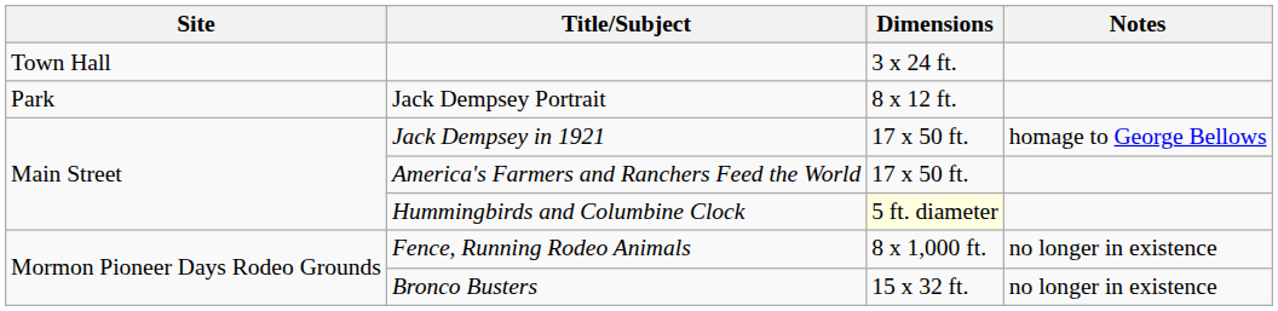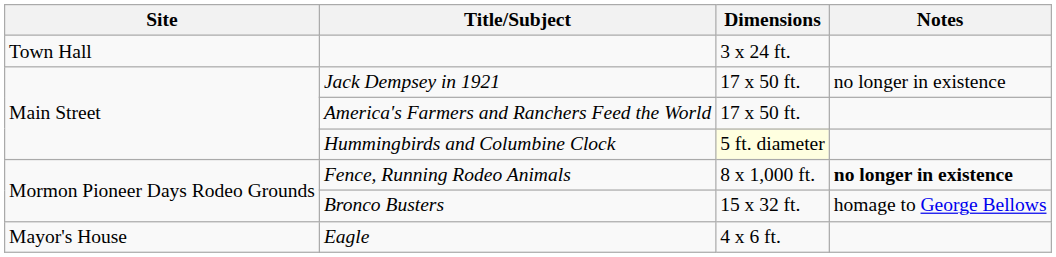- row: Park | Jack Dempsey Portrait | 8 x 12 ft.
Jack Dempsey in 1921 | Notes: homage to George Bellows -> no longer in existence
Fence, Running Rodeo Animals | Notes: normal -> bold
Bronco Busters | Notes: no longer in existence -> homage to George Bellows
+ row: Mayor's House | Eagle | 4 x 6 ft.
